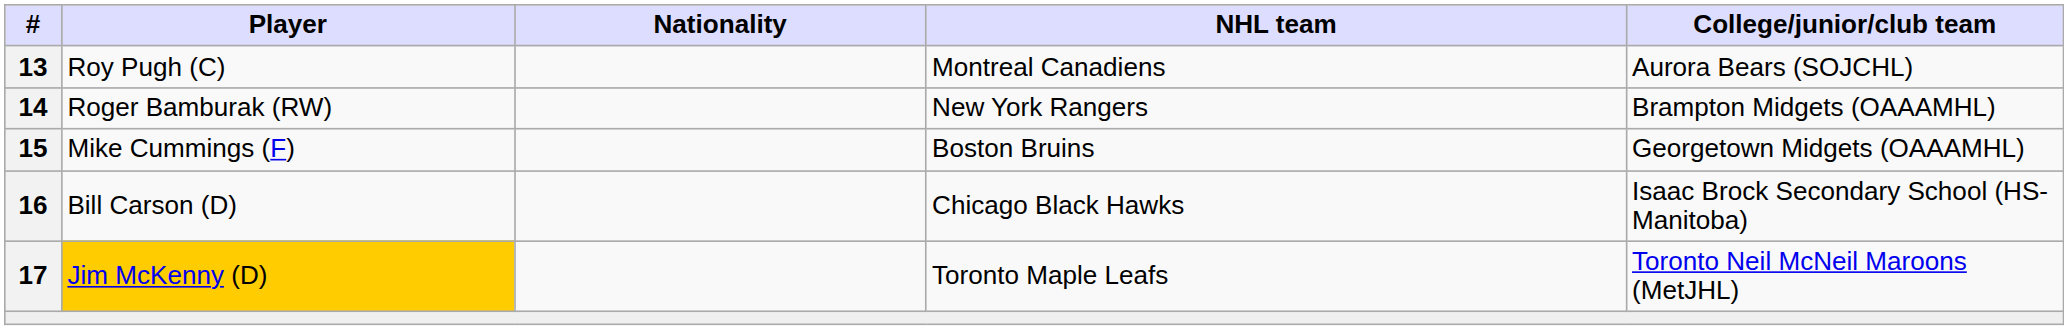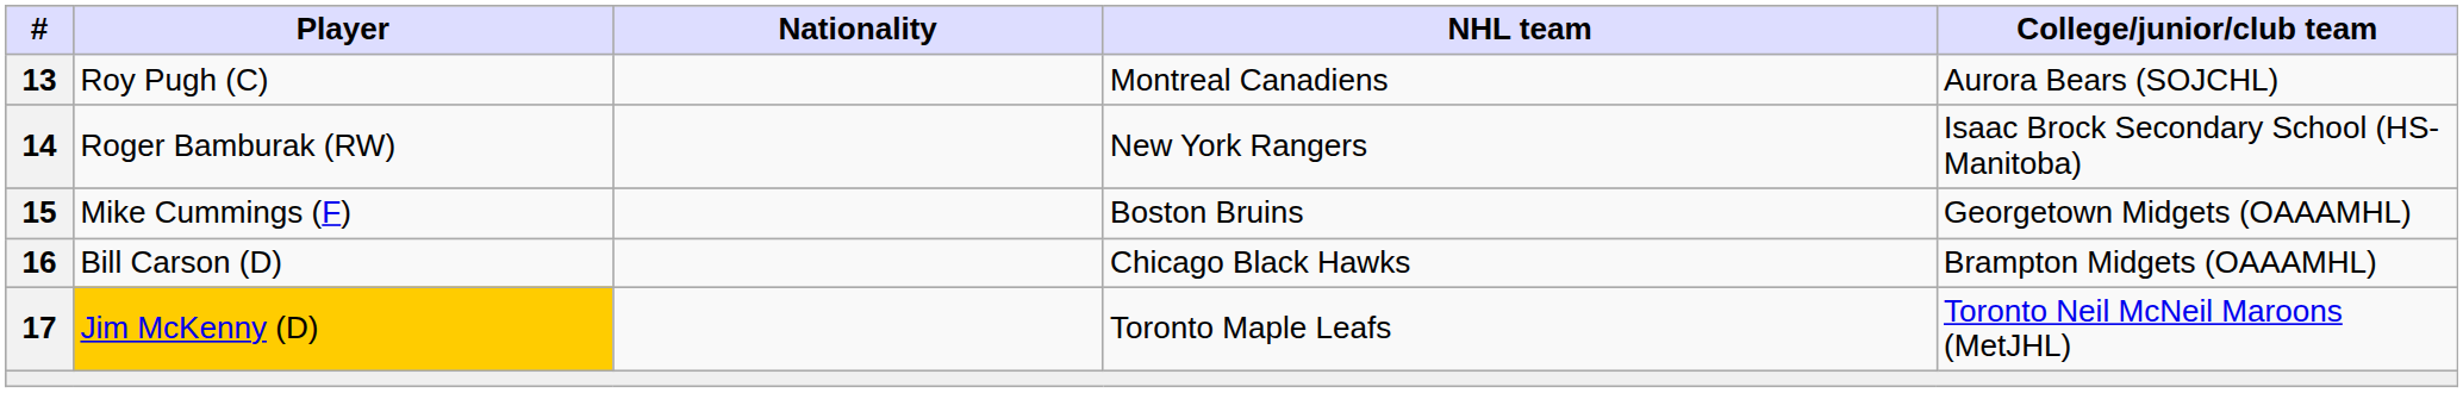Roger Bamburak (RW) | College/junior/club team: Brampton Midgets (OAAAMHL) -> Isaac Brock Secondary School (HS-Manitoba)
Bill Carson (D) | College/junior/club team: Isaac Brock Secondary School (HS-Manitoba) -> Brampton Midgets (OAAAMHL)
